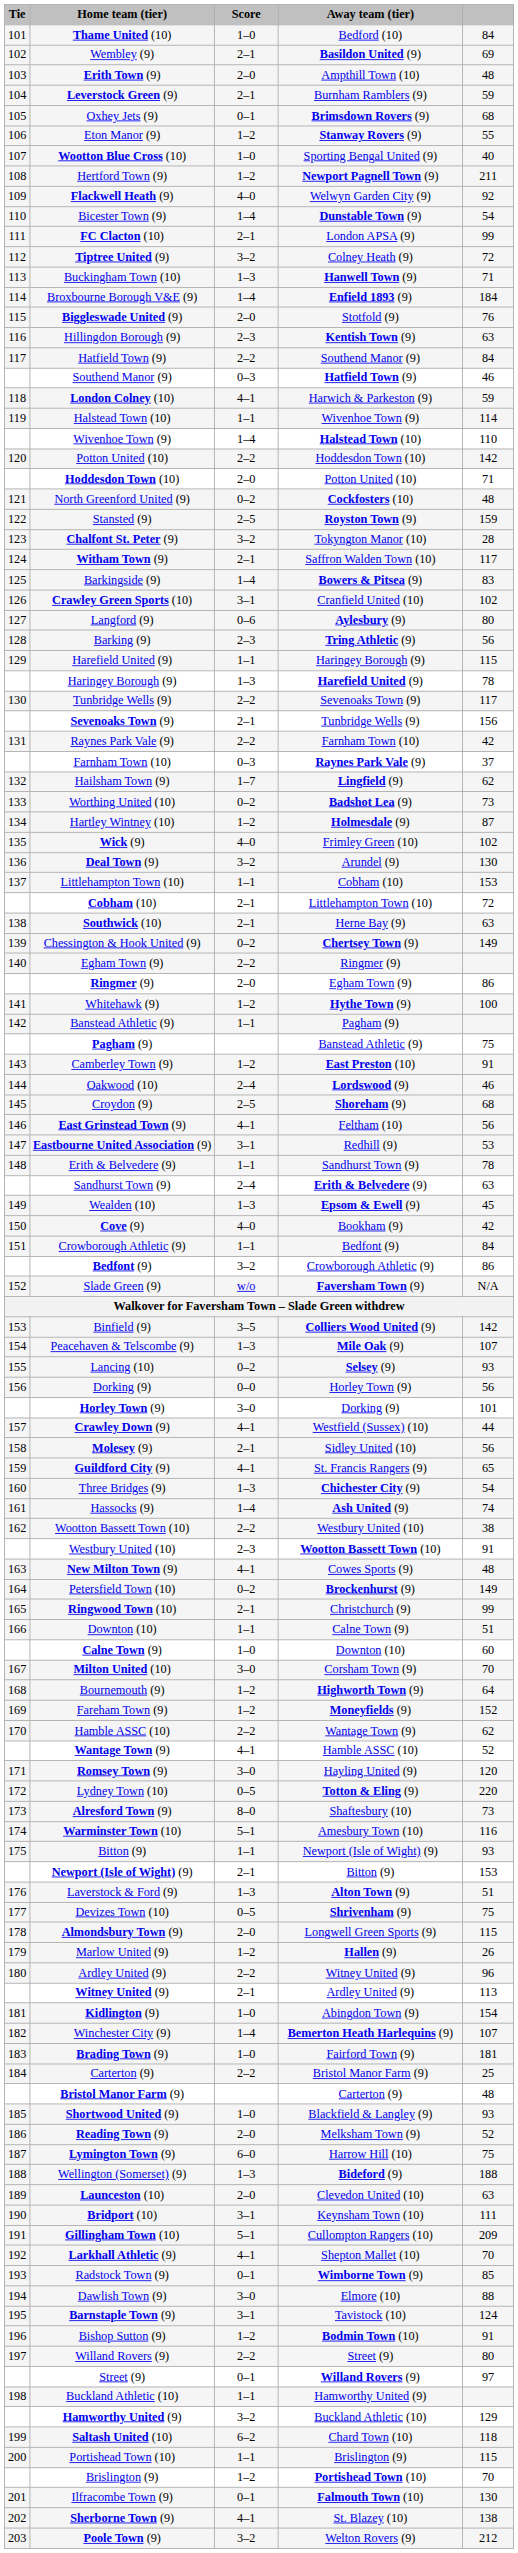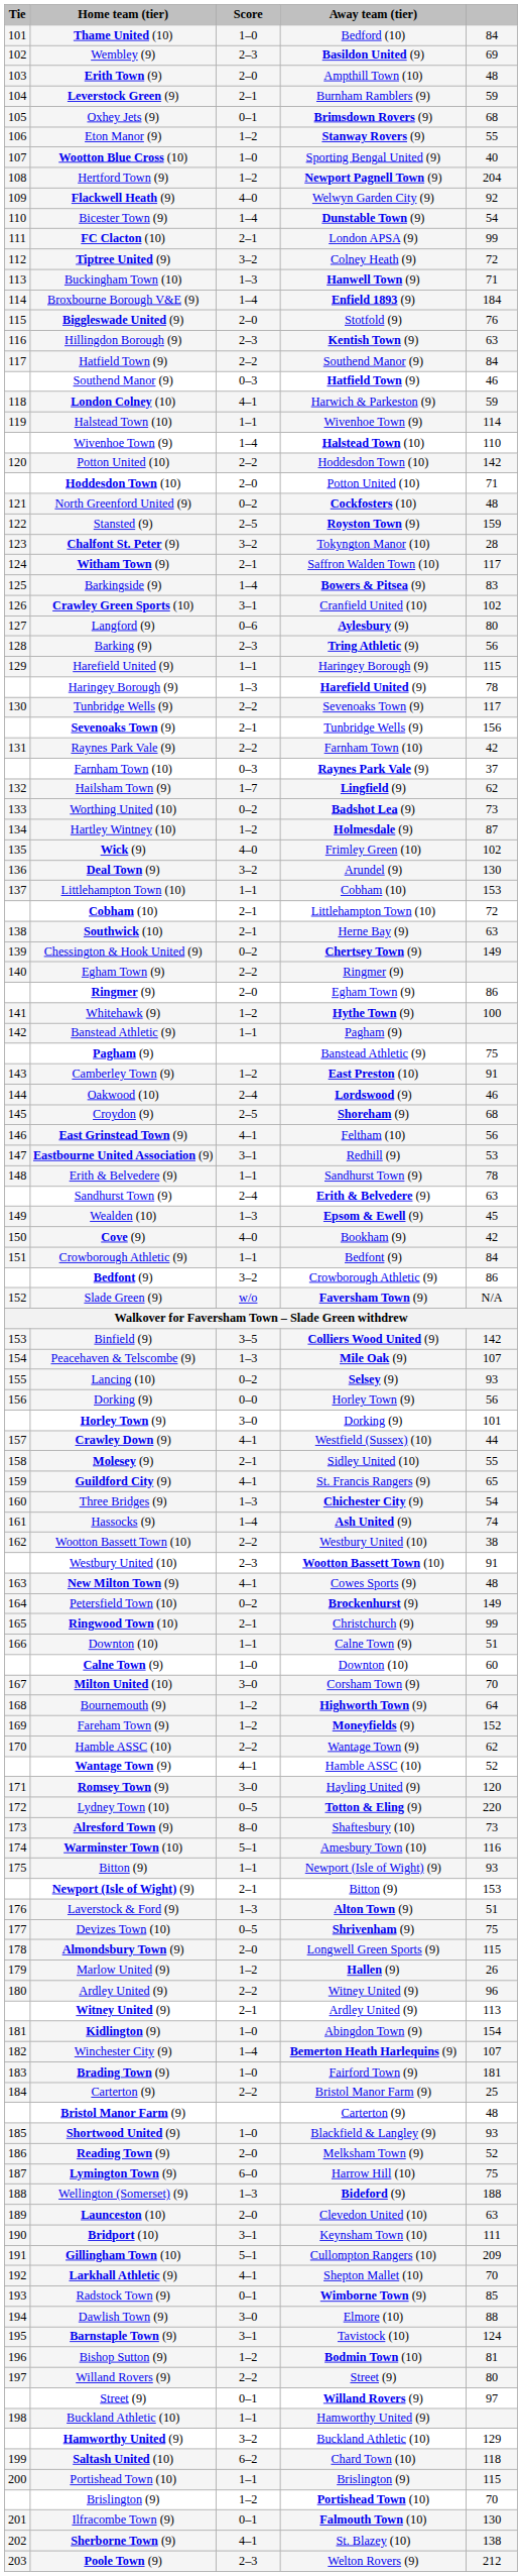Wembley (9) | Score: 2–1 -> 2–3
Hertford Town (9) | column 5: 211 -> 204
Molesey (9) | column 5: 56 -> 55
Bishop Sutton (9) | column 5: 91 -> 81
Poole Town (9) | Score: 3–2 -> 2–3
